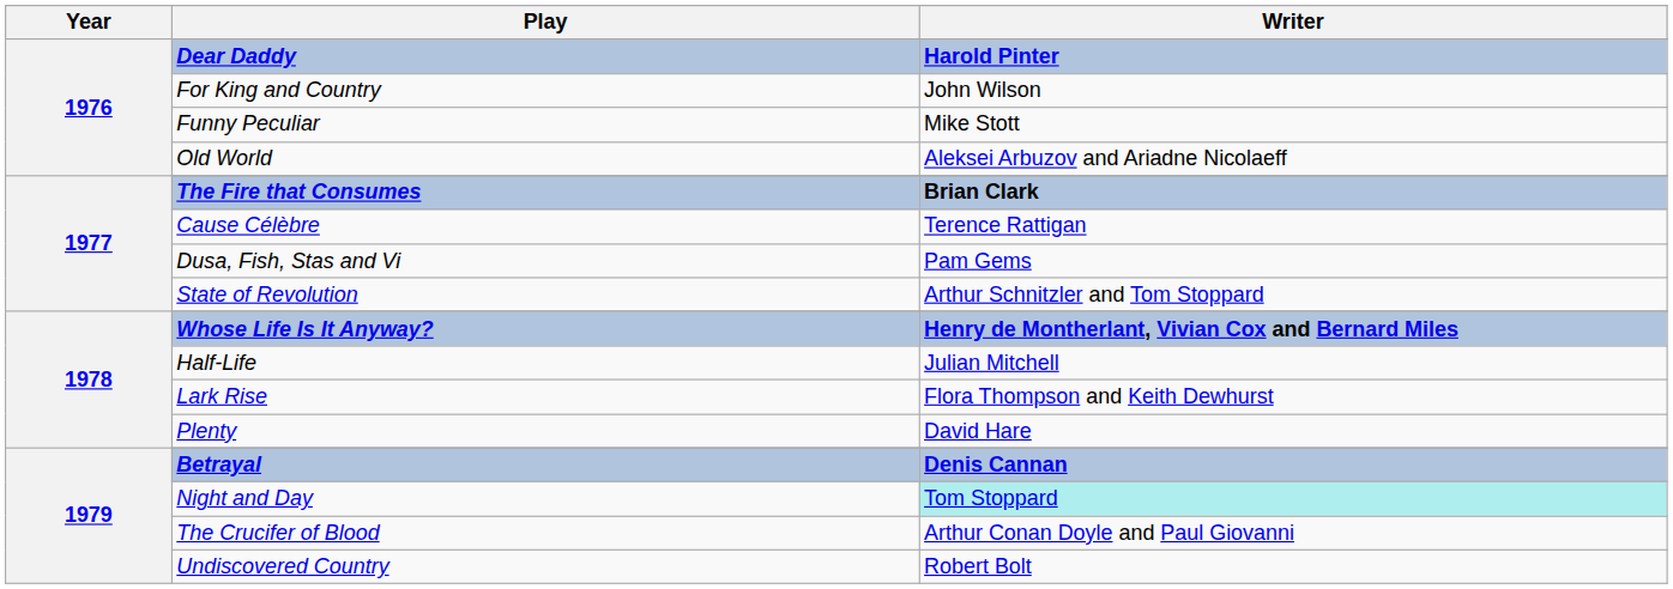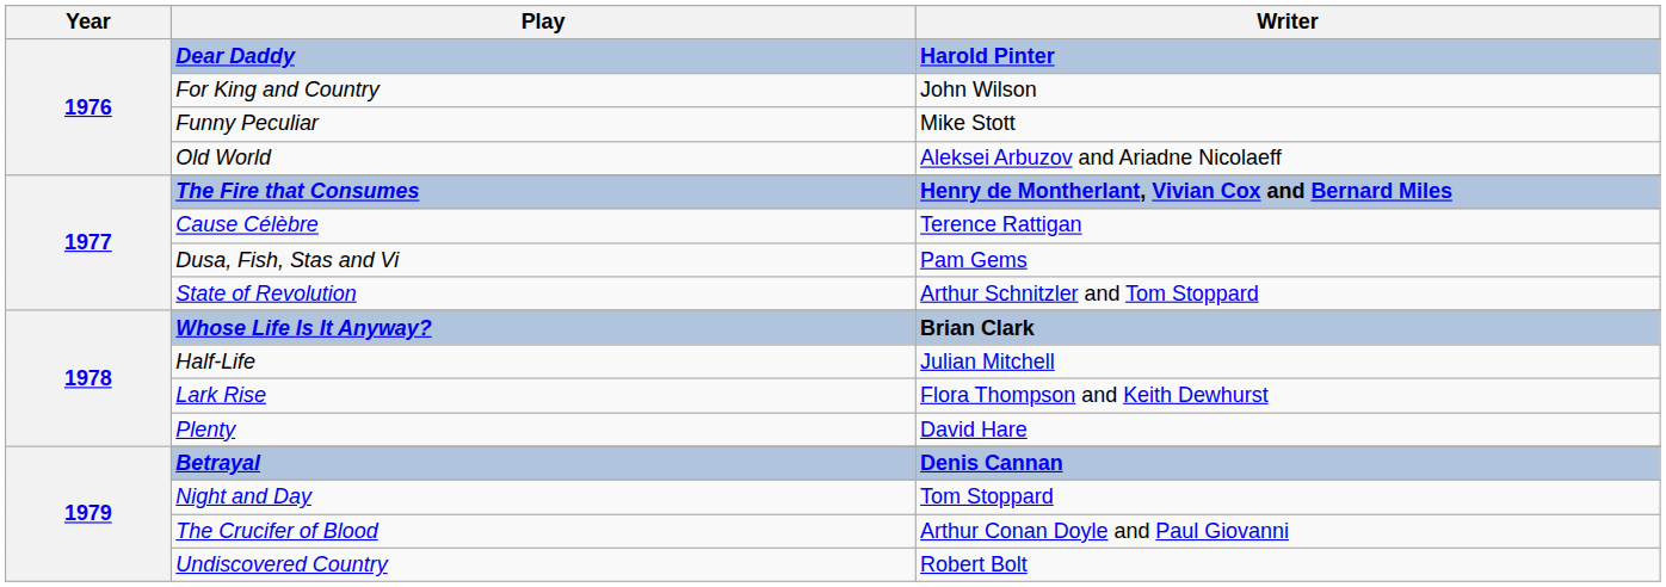The Fire that Consumes | Writer: Brian Clark -> Henry de Montherlant, Vivian Cox and Bernard Miles
Whose Life Is It Anyway? | Writer: Henry de Montherlant, Vivian Cox and Bernard Miles -> Brian Clark
Night and Day | Writer: paleturquoise background -> no background
